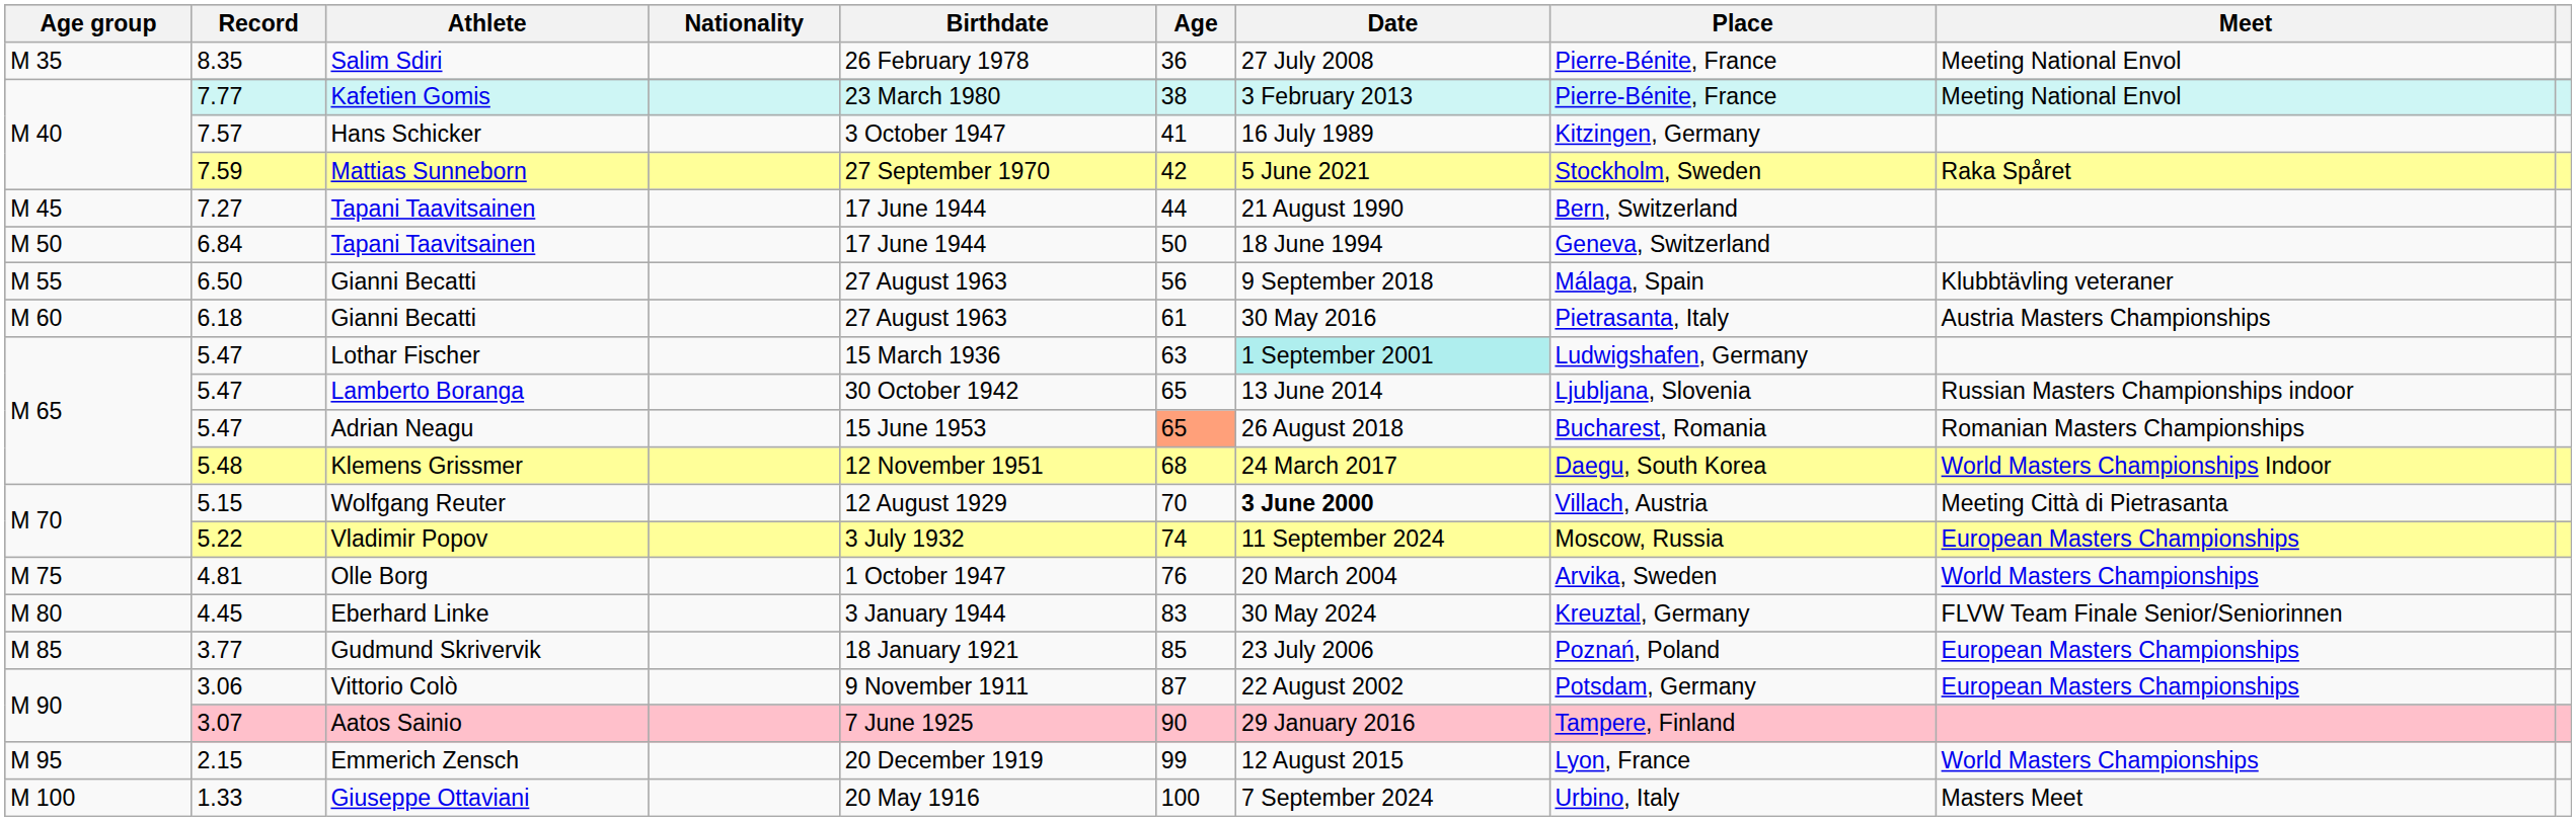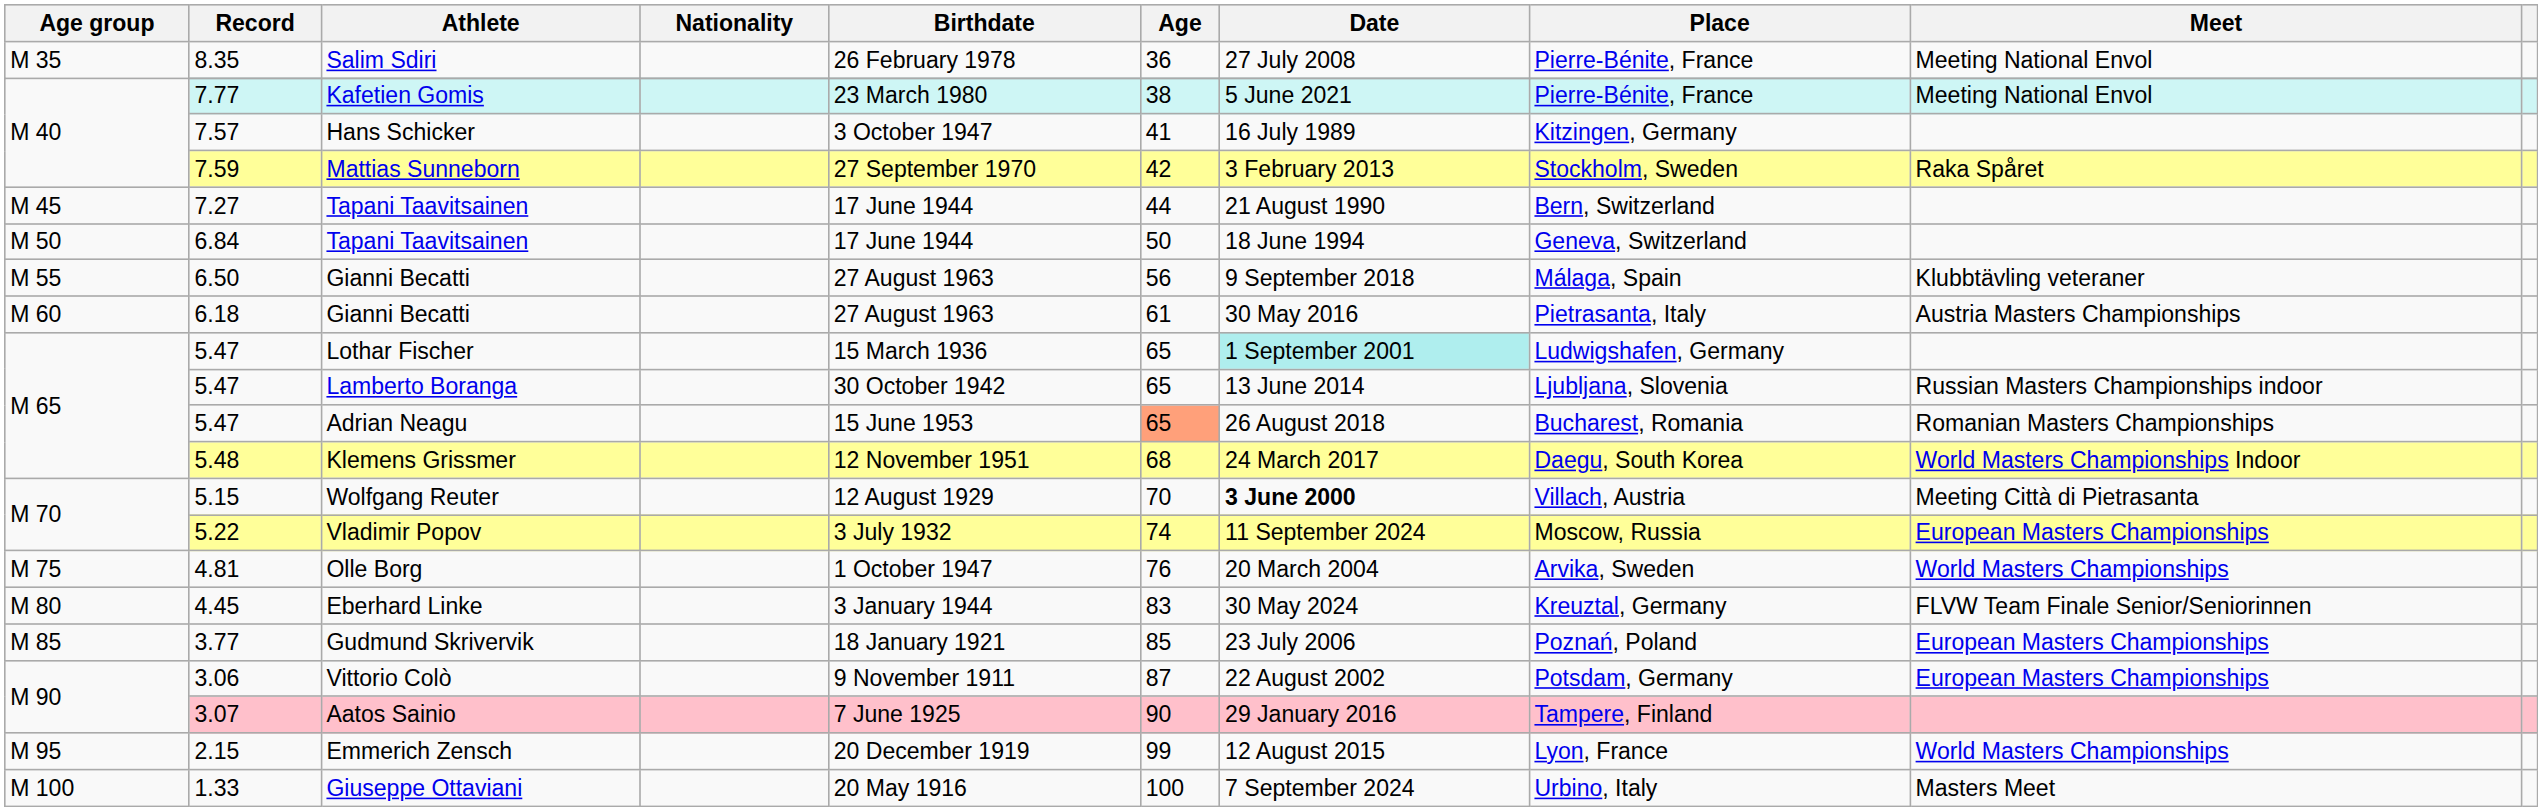Kafetien Gomis | Date: 3 February 2013 -> 5 June 2021
Mattias Sunneborn | Date: 5 June 2021 -> 3 February 2013
Lothar Fischer | Age: 63 -> 65
